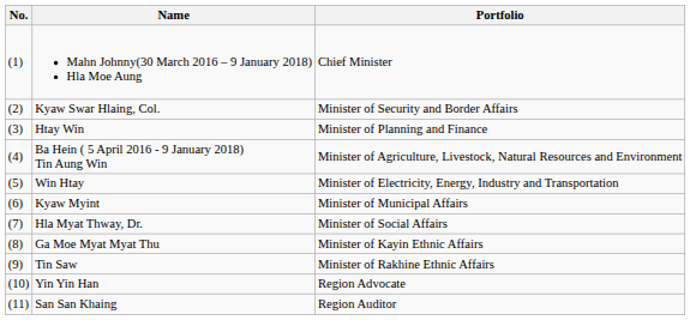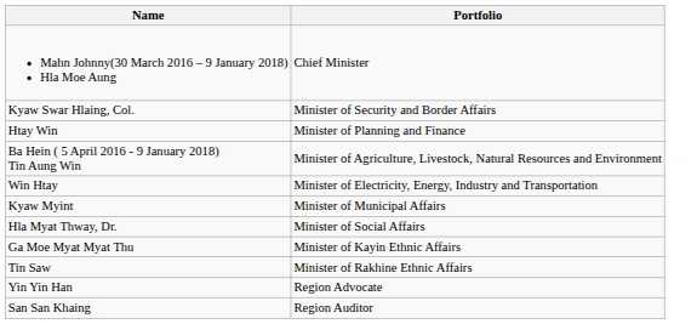- column: No. | (1) | (2) | (3) | (4) | (5) | (6) | (7) | (8) | (9) | (10) | (11)
